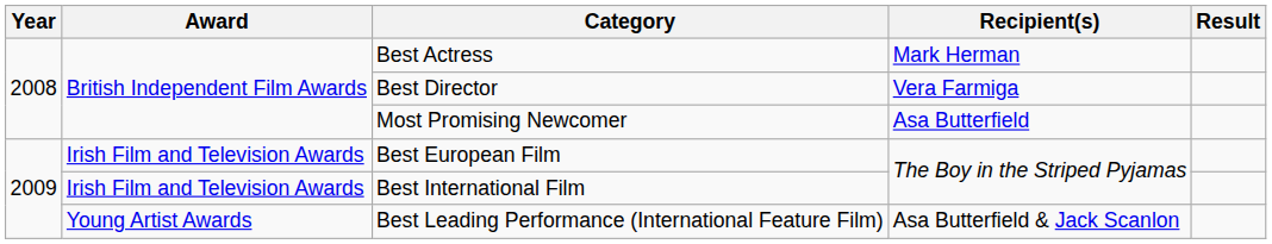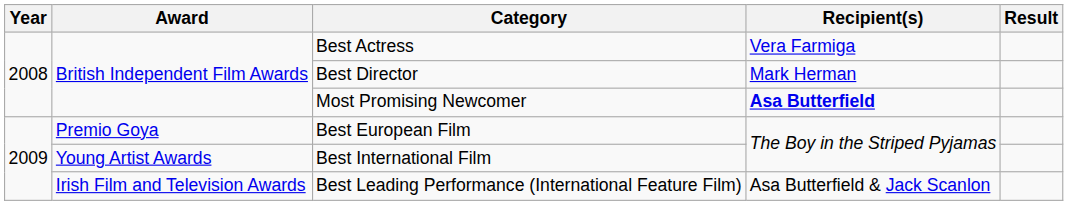Best Actress | Recipient(s): Mark Herman -> Vera Farmiga
Best Director | Recipient(s): Vera Farmiga -> Mark Herman
Most Promising Newcomer | Recipient(s): normal -> bold
Best European Film | Award: Irish Film and Television Awards -> Premio Goya
Best International Film | Award: Irish Film and Television Awards -> Young Artist Awards
Best Leading Performance (International Feature Film) | Award: Young Artist Awards -> Irish Film and Television Awards
